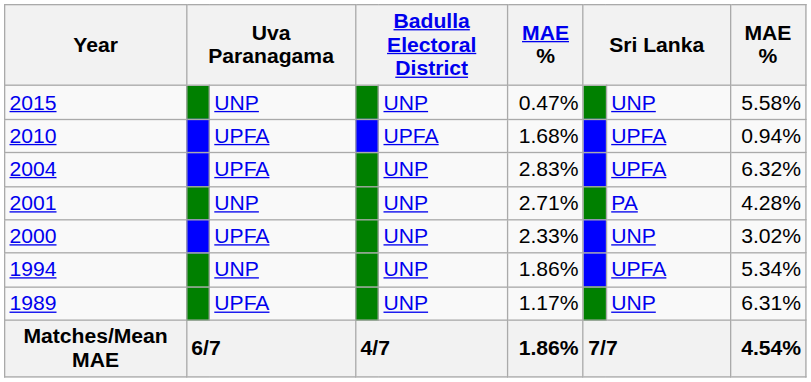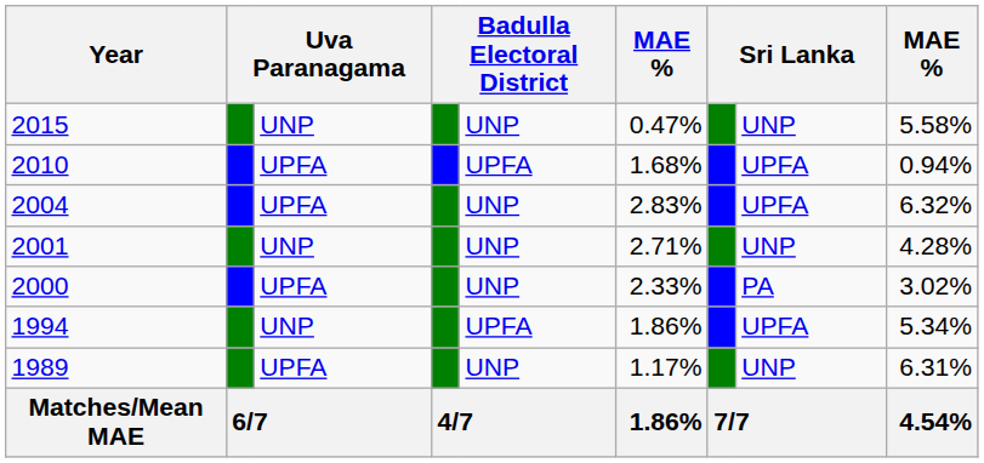2001 | column 8: PA -> UNP
2000 | column 8: UNP -> PA
1994 | column 5: UNP -> UPFA
